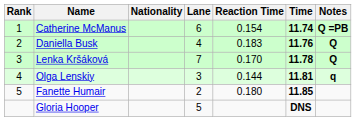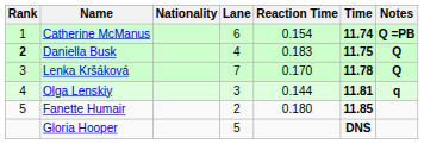Daniella Busk | Rank: normal -> bold
Daniella Busk | Time: 11.76 -> 11.75
